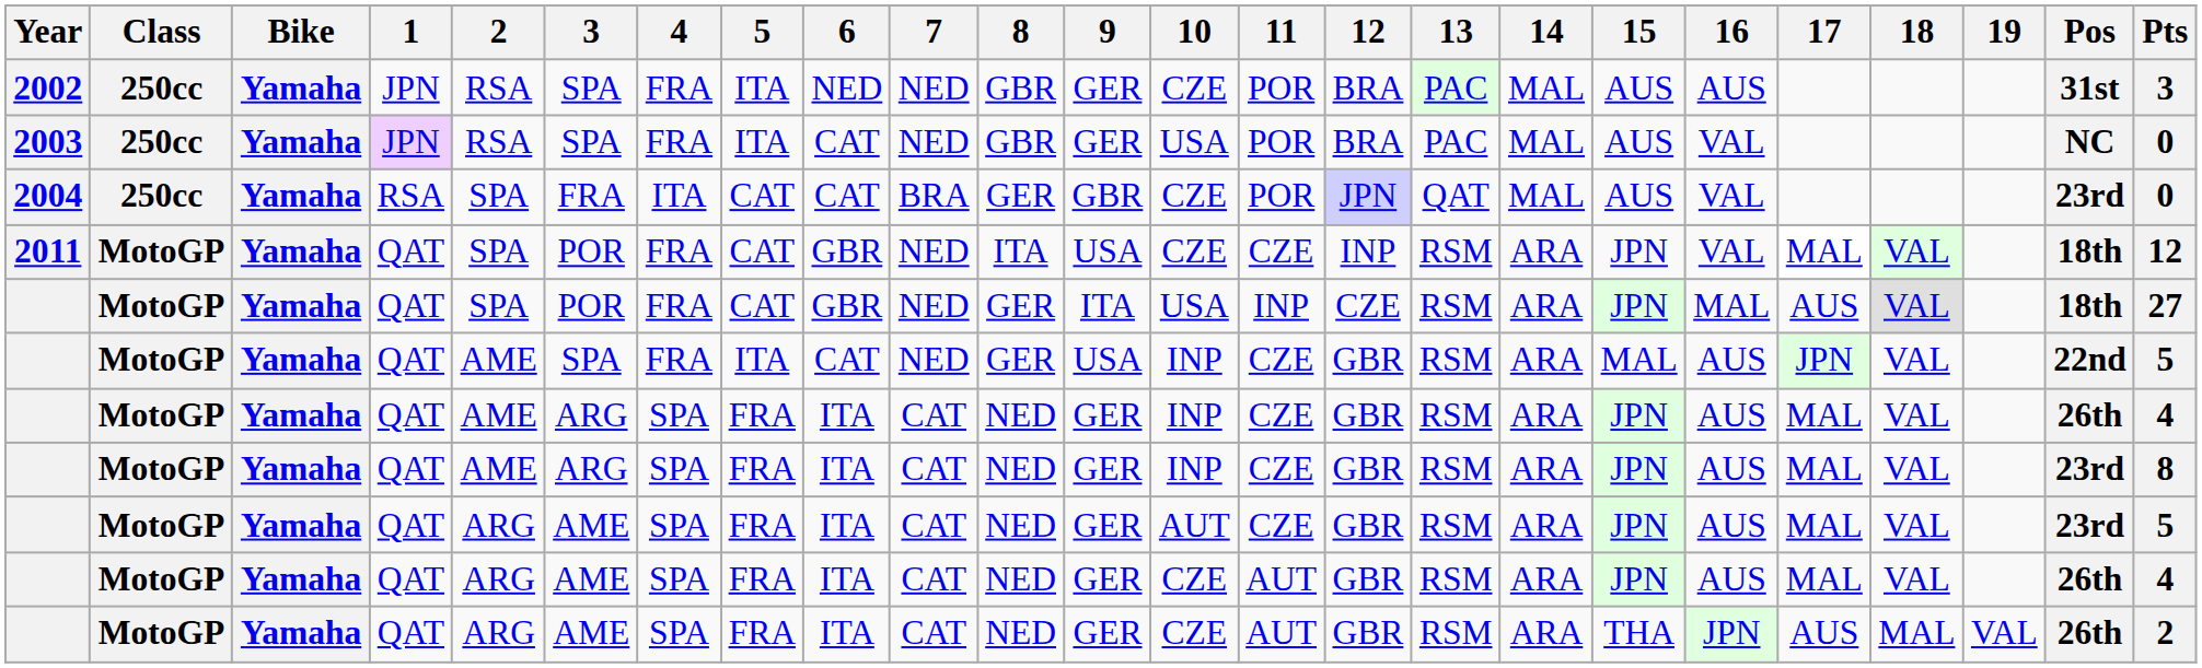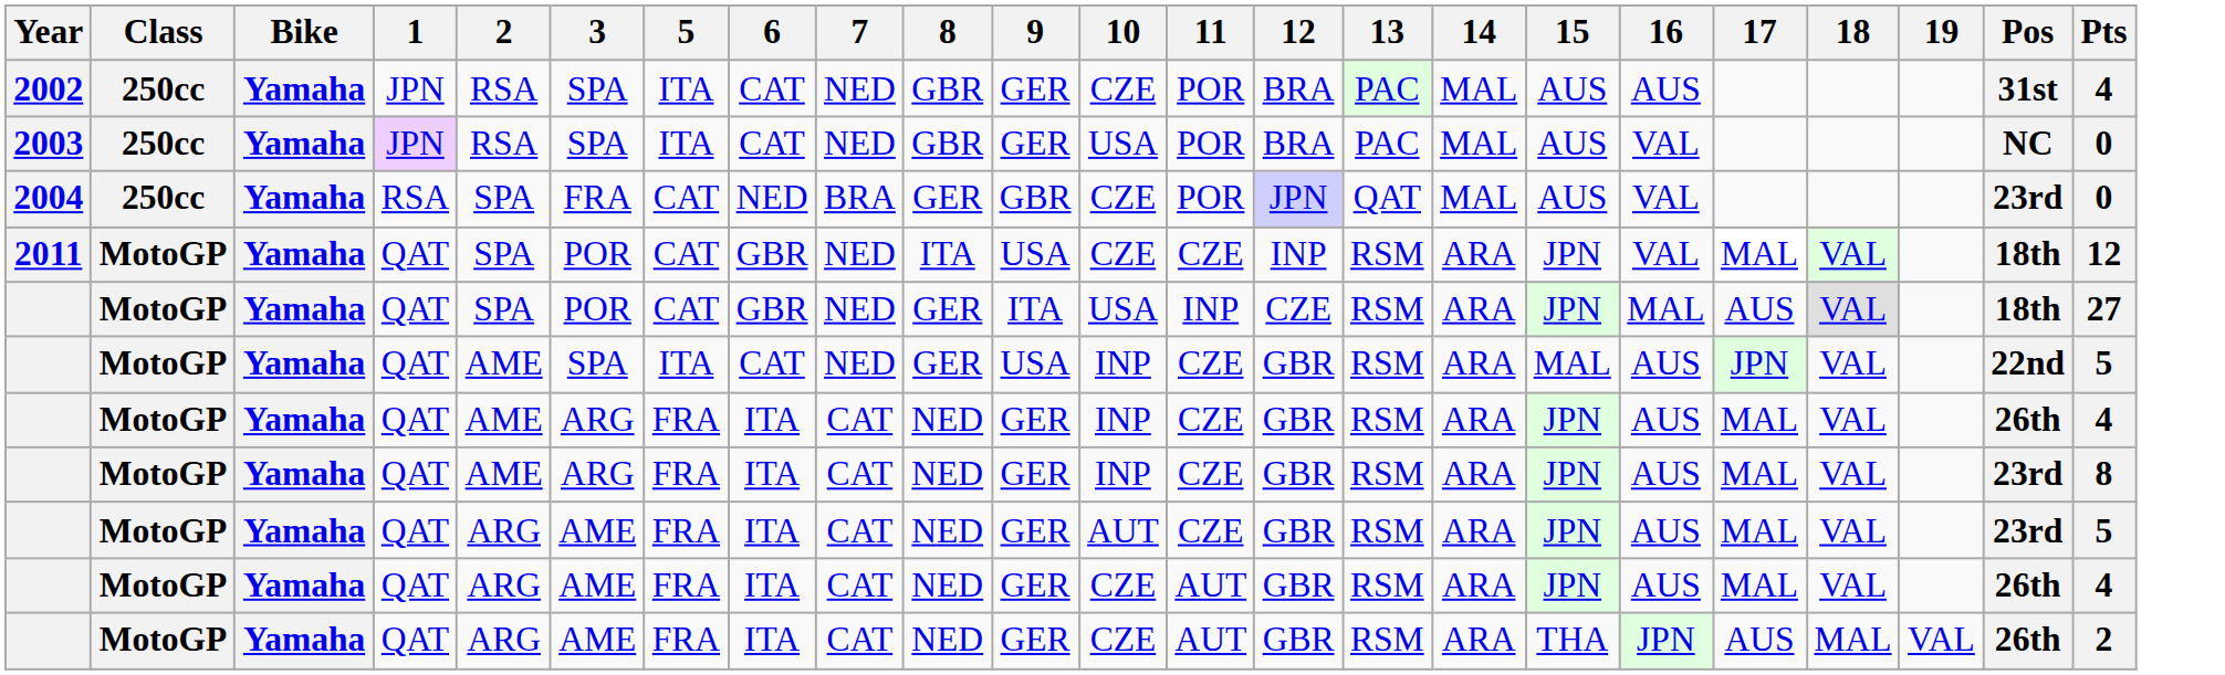- column: 4 | FRA | FRA | ITA | FRA | FRA | FRA | SPA | SPA | SPA | SPA | SPA
2002 | 6: NED -> CAT
2002 | Pts: 3 -> 4
2004 | 6: CAT -> NED
